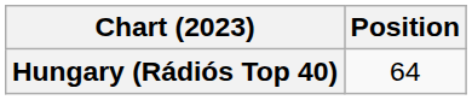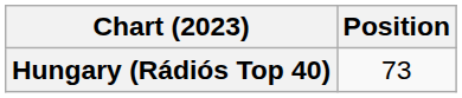Hungary (Rádiós Top 40) | Position: 64 -> 73
